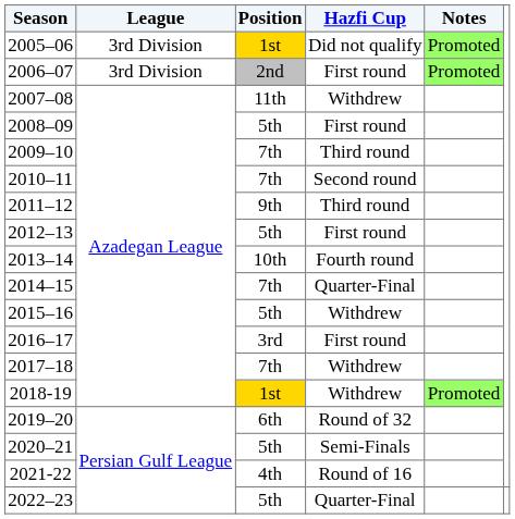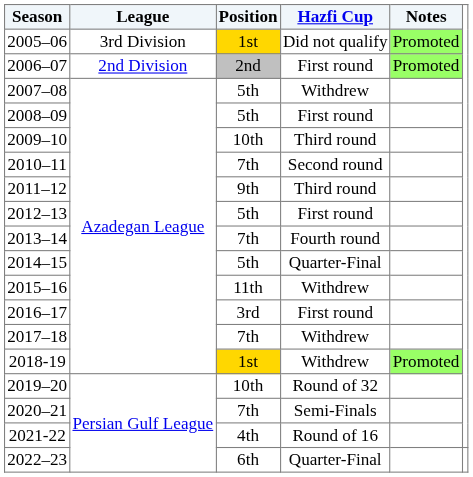2006–07 | League: 3rd Division -> 2nd Division
2007–08 | Position: 11th -> 5th
2009–10 | Position: 7th -> 10th
2013–14 | Position: 10th -> 7th
2014–15 | Position: 7th -> 5th
2015–16 | Position: 5th -> 11th
2019–20 | Position: 6th -> 10th
2020–21 | Position: 5th -> 7th
2022–23 | Position: 5th -> 6th
